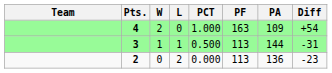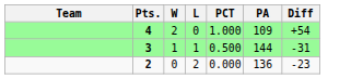- column: PF | 163 | 113 | 113
